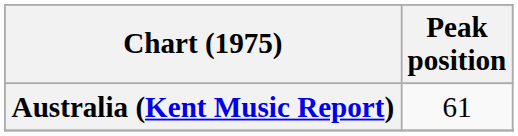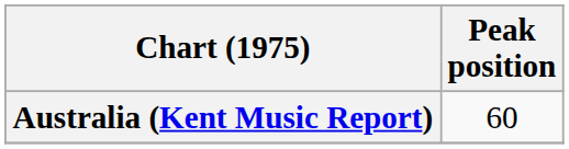Australia (Kent Music Report) | Peak position: 61 -> 60
